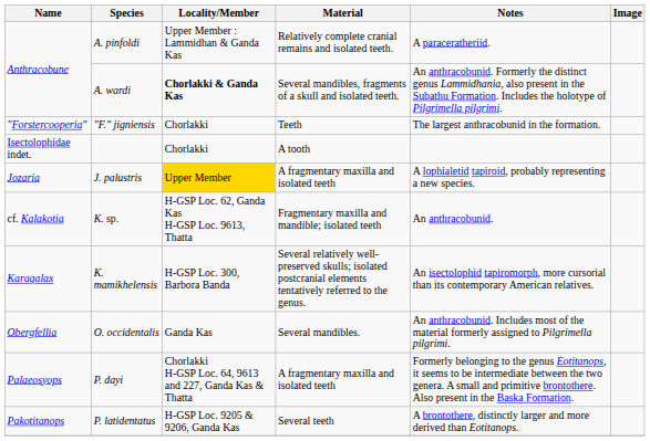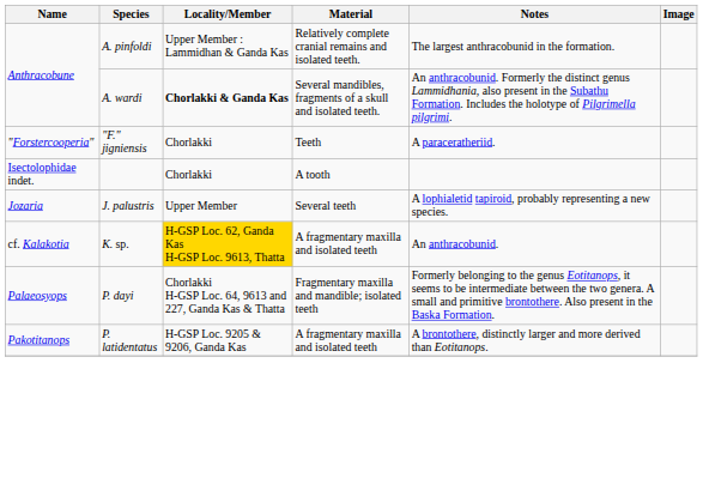A. pinfoldi | Notes: A paraceratheriid. -> The largest anthracobunid in the formation.
"F." jigniensis | Notes: The largest anthracobunid in the formation. -> A paraceratheriid.
J. palustris | Locality/Member: gold background -> no background
J. palustris | Material: A fragmentary maxilla and isolated teeth -> Several teeth
K. sp. | Locality/Member: no background -> gold background
K. sp. | Material: Fragmentary maxilla and mandible; isolated teeth -> A fragmentary maxilla and isolated teeth
- row: Karagalax | K. mamikhelensis | H-GSP Loc. 300, Barbora Banda | Several relatively well-preserved skulls; isolated postcranial elements tentatively referred to the genus. | An isectolophid tapiromorph, more cursorial than its contemporary American relatives.
- row: Obergfellia | O. occidentalis | Ganda Kas | Several mandibles. | An anthracobunid. Includes most of the material formerly assigned to Pilgrimella pilgrimi.
P. dayi | Material: A fragmentary maxilla and isolated teeth -> Fragmentary maxilla and mandible; isolated teeth
P. latidentatus | Material: Several teeth -> A fragmentary maxilla and isolated teeth
